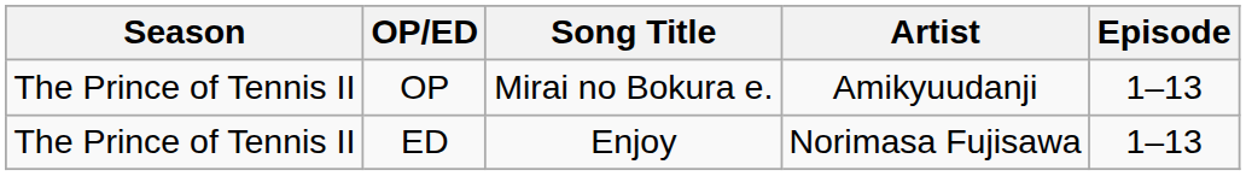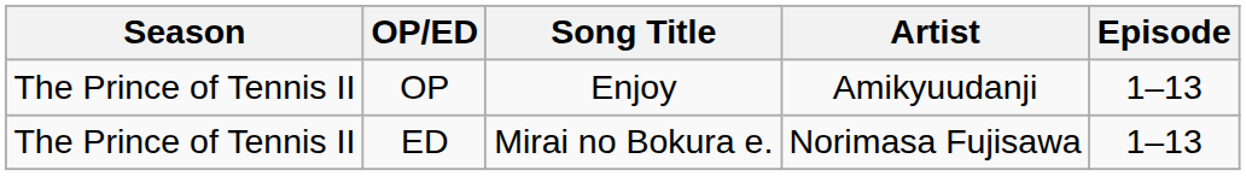OP | Song Title: Mirai no Bokura e. -> Enjoy
ED | Song Title: Enjoy -> Mirai no Bokura e.
